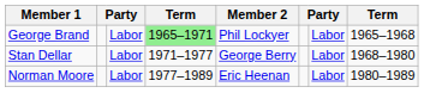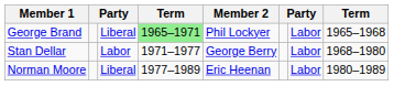George Brand | column 3: Labor -> Liberal
Norman Moore | column 3: Labor -> Liberal
